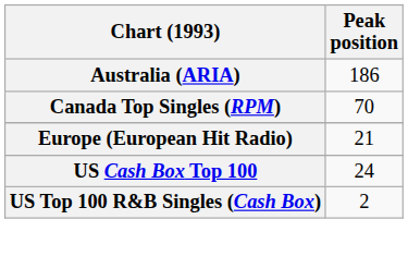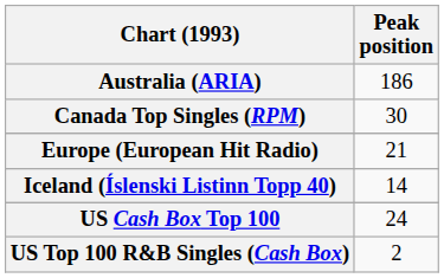Canada Top Singles (RPM) | Peak position: 70 -> 30
+ row: Iceland (Íslenski Listinn Topp 40) | 14
